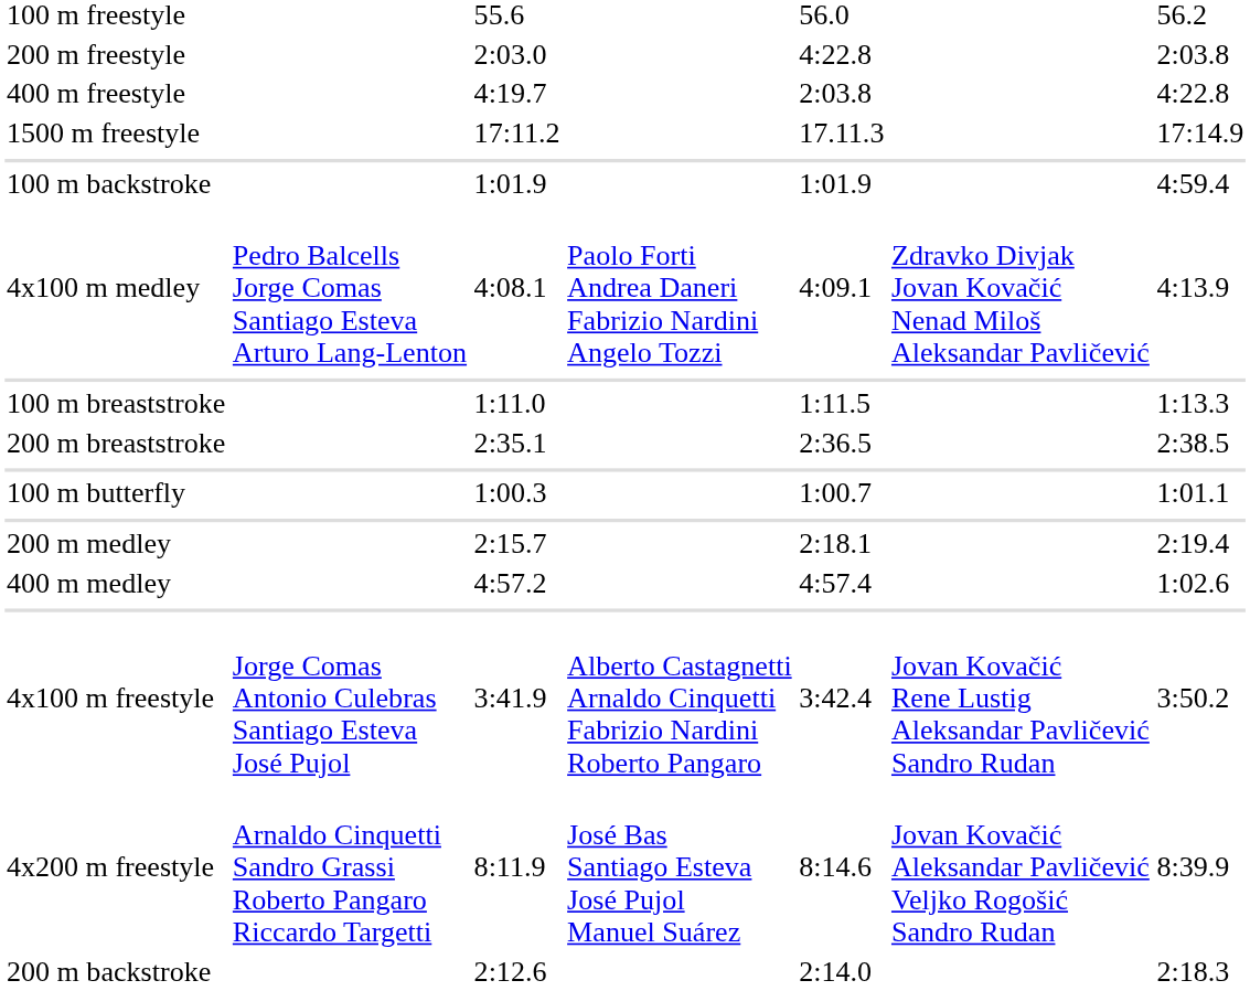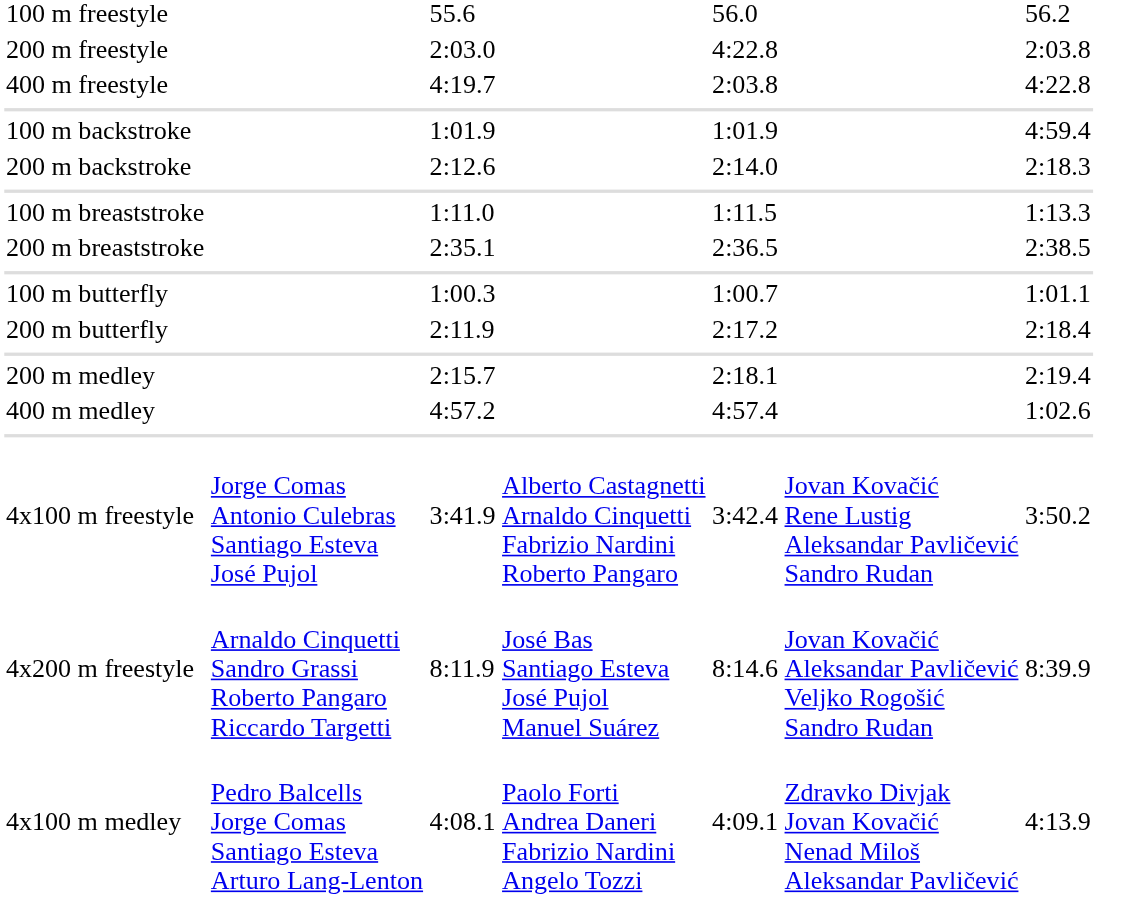- row: 1500 m freestyle | 17:11.2 | 17.11.3 | 17:14.9
rows swapped: 200 m backstroke <-> 4x100 m medley
+ row: 200 m butterfly | 2:11.9 | 2:17.2 | 2:18.4
